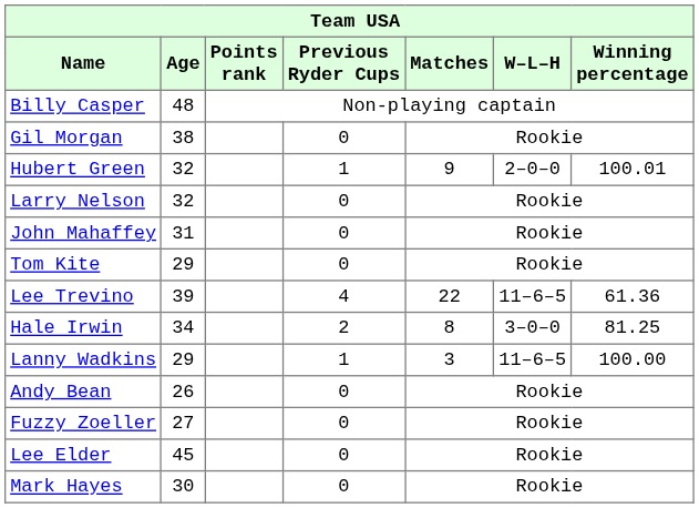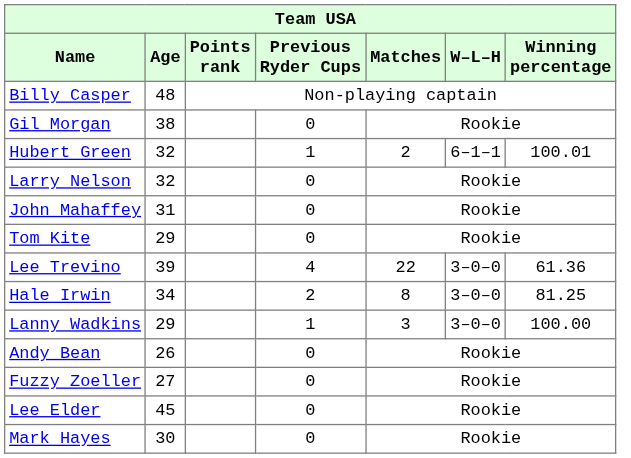Hubert Green | Matches: 9 -> 2
Hubert Green | W–L–H: 2–0–0 -> 6–1–1
Lee Trevino | W–L–H: 11–6–5 -> 3–0–0
Lanny Wadkins | W–L–H: 11–6–5 -> 3–0–0
